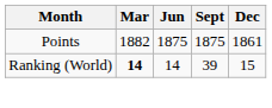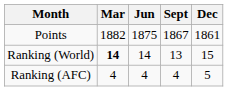Points | Sept: 1875 -> 1867
Ranking (World) | Sept: 39 -> 13
+ row: Ranking (AFC) | 4 | 4 | 4 | 5
